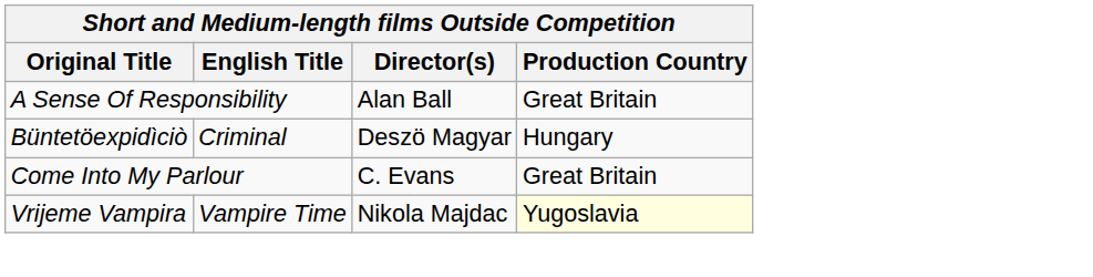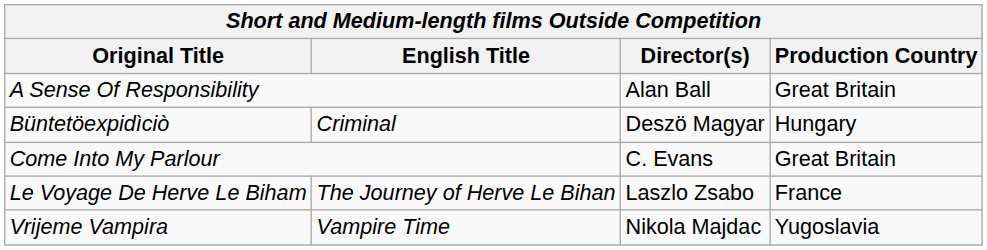+ row: Le Voyage De Herve Le Biham | The Journey of Herve Le Bihan | Laszlo Zsabo | France
Vrijeme Vampira | Production Country: lightyellow background -> no background
